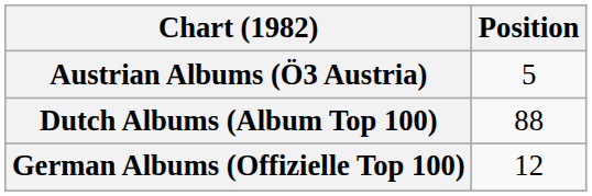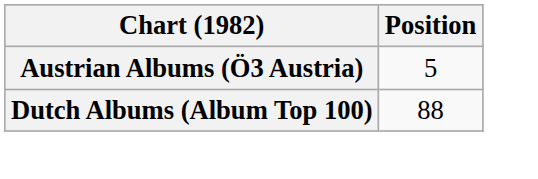- row: German Albums (Offizielle Top 100) | 12
